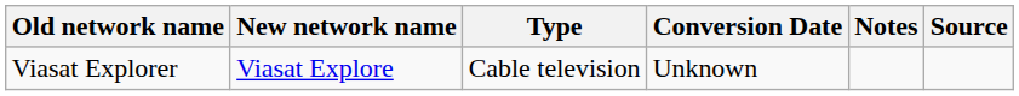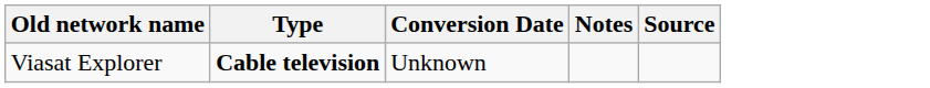- column: New network name | Viasat Explore
Viasat Explorer | Type: normal -> bold
